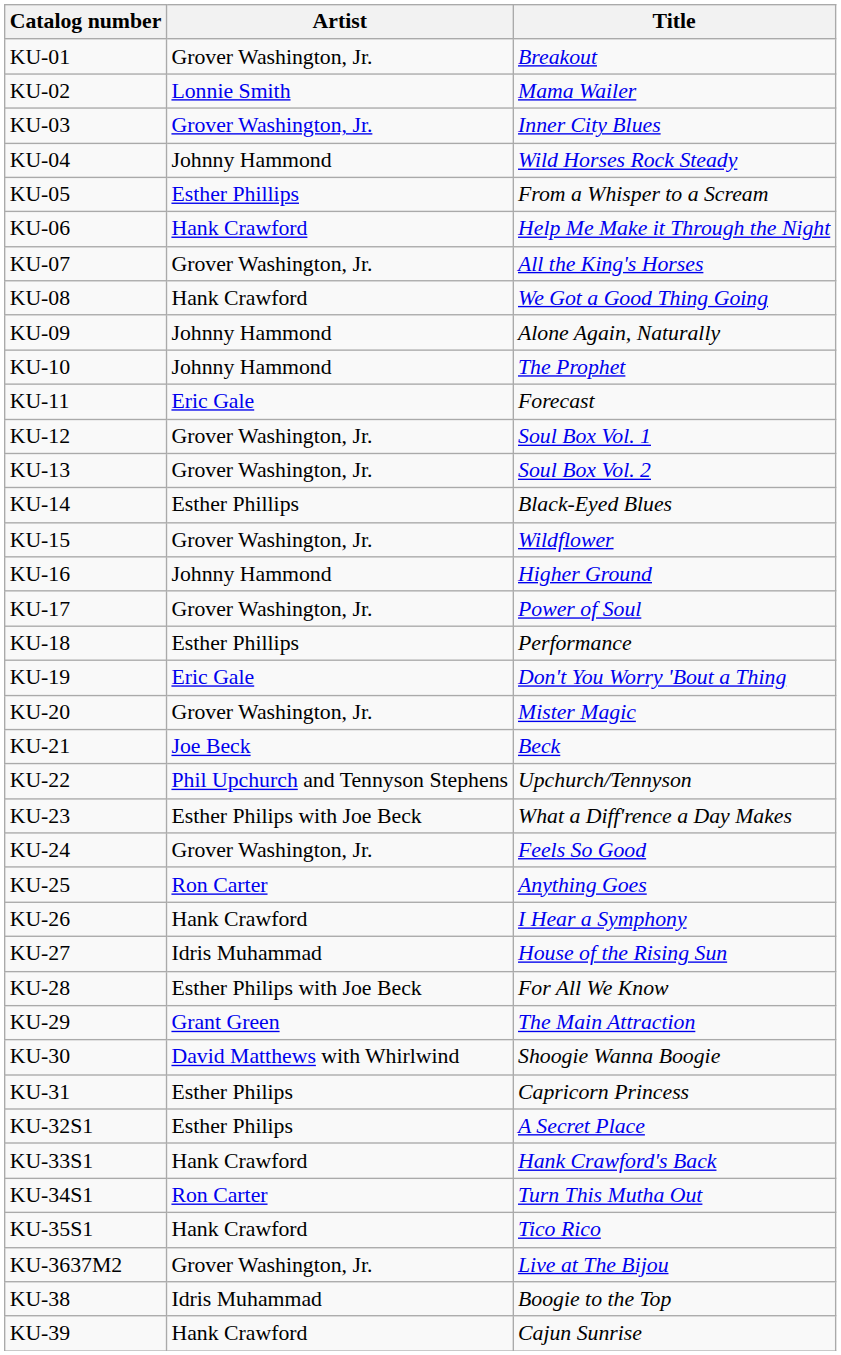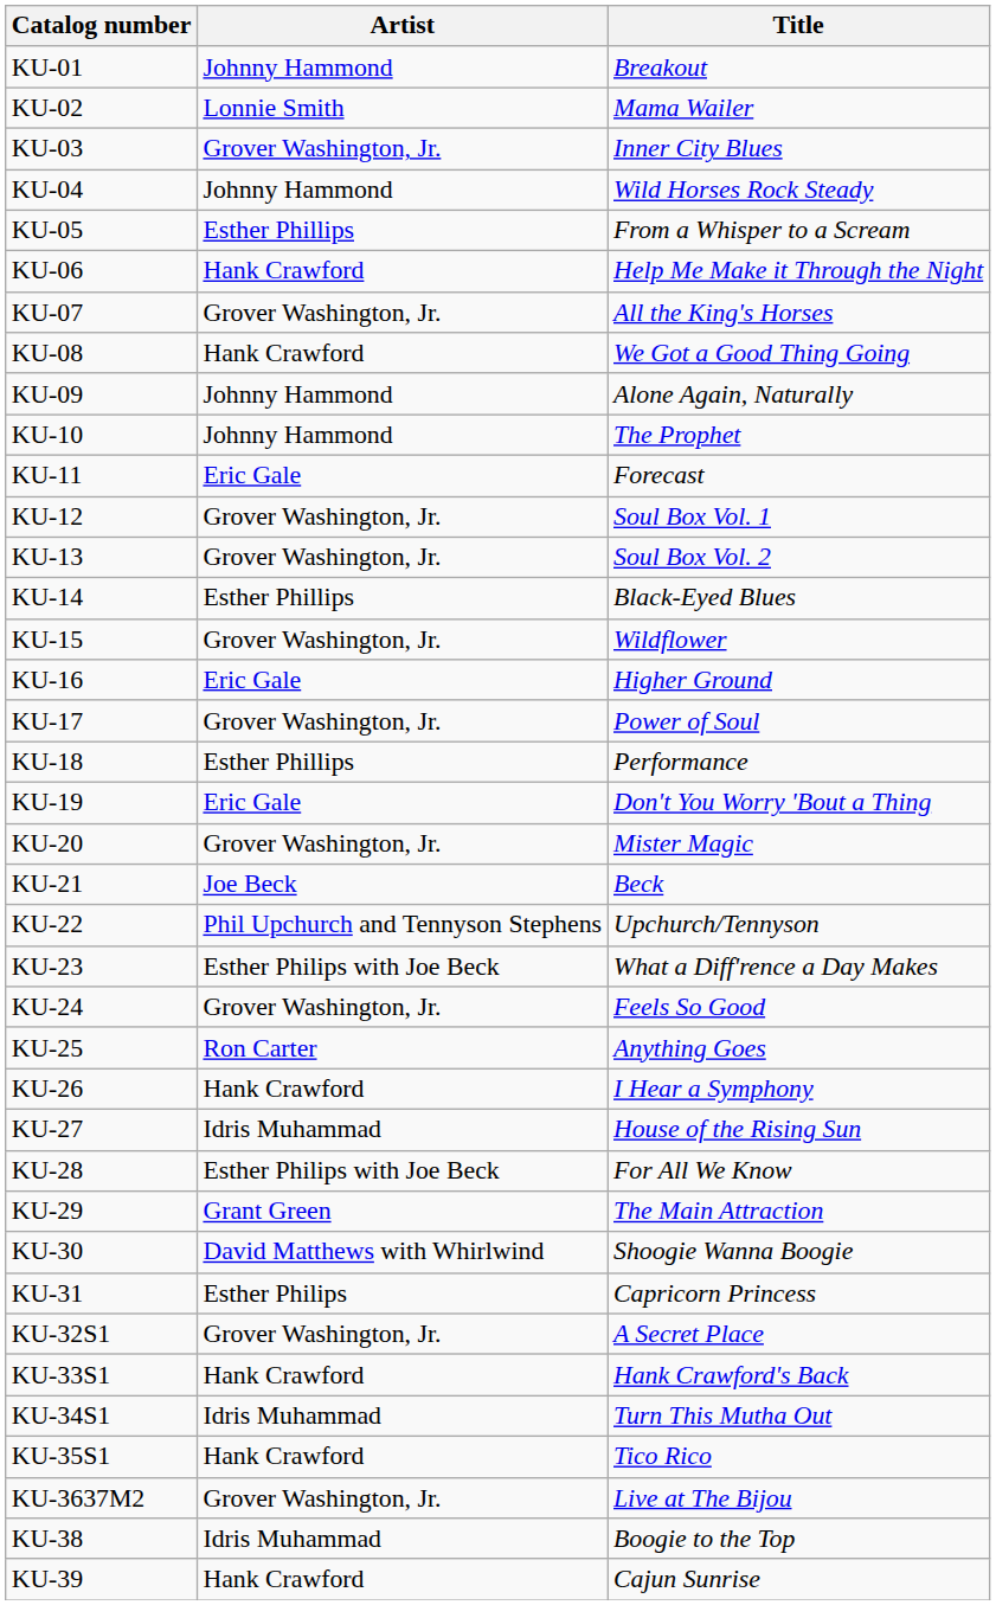KU-01 | Artist: Grover Washington, Jr. -> Johnny Hammond
KU-16 | Artist: Johnny Hammond -> Eric Gale
KU-32S1 | Artist: Esther Philips -> Grover Washington, Jr.
KU-34S1 | Artist: Ron Carter -> Idris Muhammad
